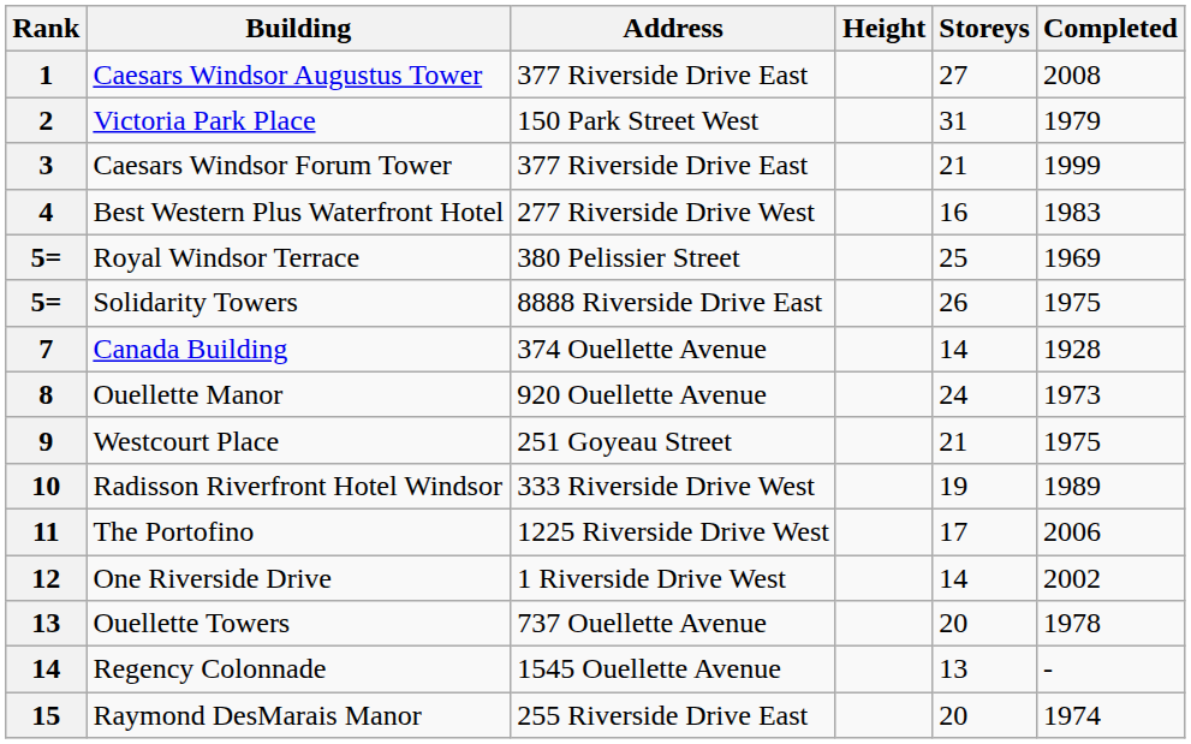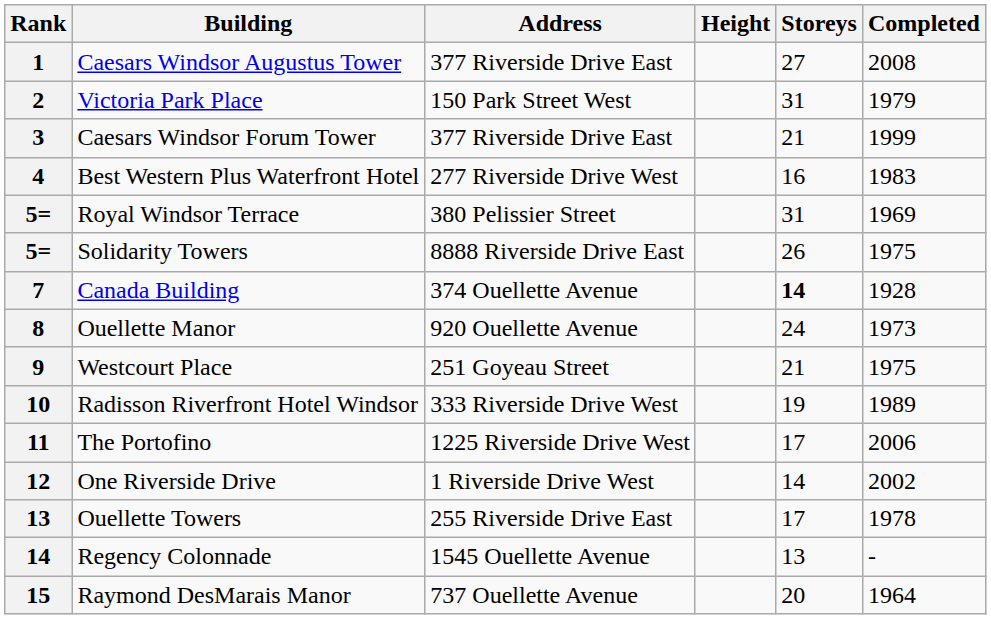Royal Windsor Terrace | Storeys: 25 -> 31
Canada Building | Storeys: normal -> bold
Ouellette Towers | Address: 737 Ouellette Avenue -> 255 Riverside Drive East
Ouellette Towers | Storeys: 20 -> 17
Raymond DesMarais Manor | Address: 255 Riverside Drive East -> 737 Ouellette Avenue
Raymond DesMarais Manor | Completed: 1974 -> 1964
